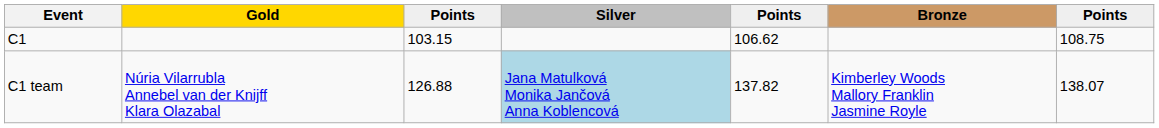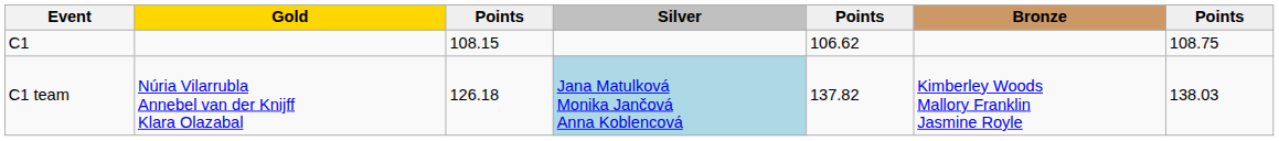C1 | column 3: 103.15 -> 108.15
C1 team | column 3: 126.88 -> 126.18
C1 team | column 7: 138.07 -> 138.03
